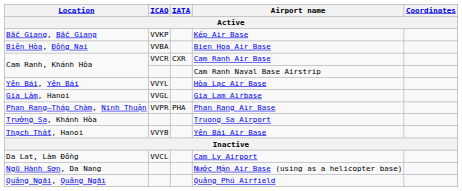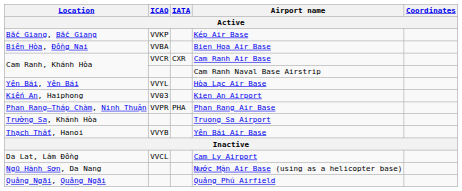- row: Gia Lâm, Hanoi | VVGL | Gia Lam Airbase
+ row: Kiến An, Haiphong | VV03 | Kien An Airport
